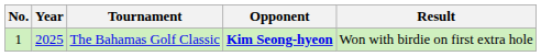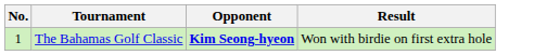- column: Year | 2025
